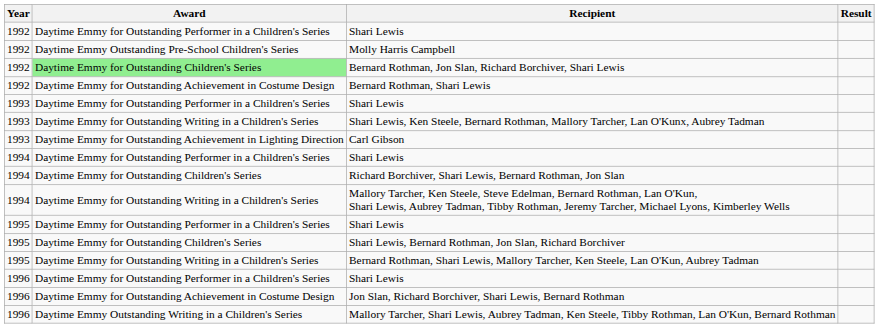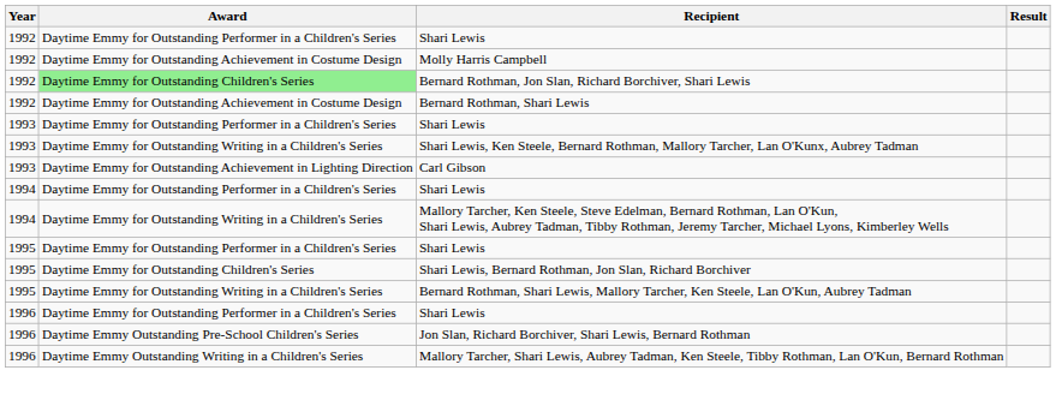Molly Harris Campbell | Award: Daytime Emmy Outstanding Pre-School Children's Series -> Daytime Emmy for Outstanding Achievement in Costume Design
- row: 1994 | Daytime Emmy for Outstanding Children's Series | Richard Borchiver, Shari Lewis, Bernard Rothman, Jon Slan
Jon Slan, Richard Borchiver, Shari Lewis, Bernard Rothman | Award: Daytime Emmy for Outstanding Achievement in Costume Design -> Daytime Emmy Outstanding Pre-School Children's Series
